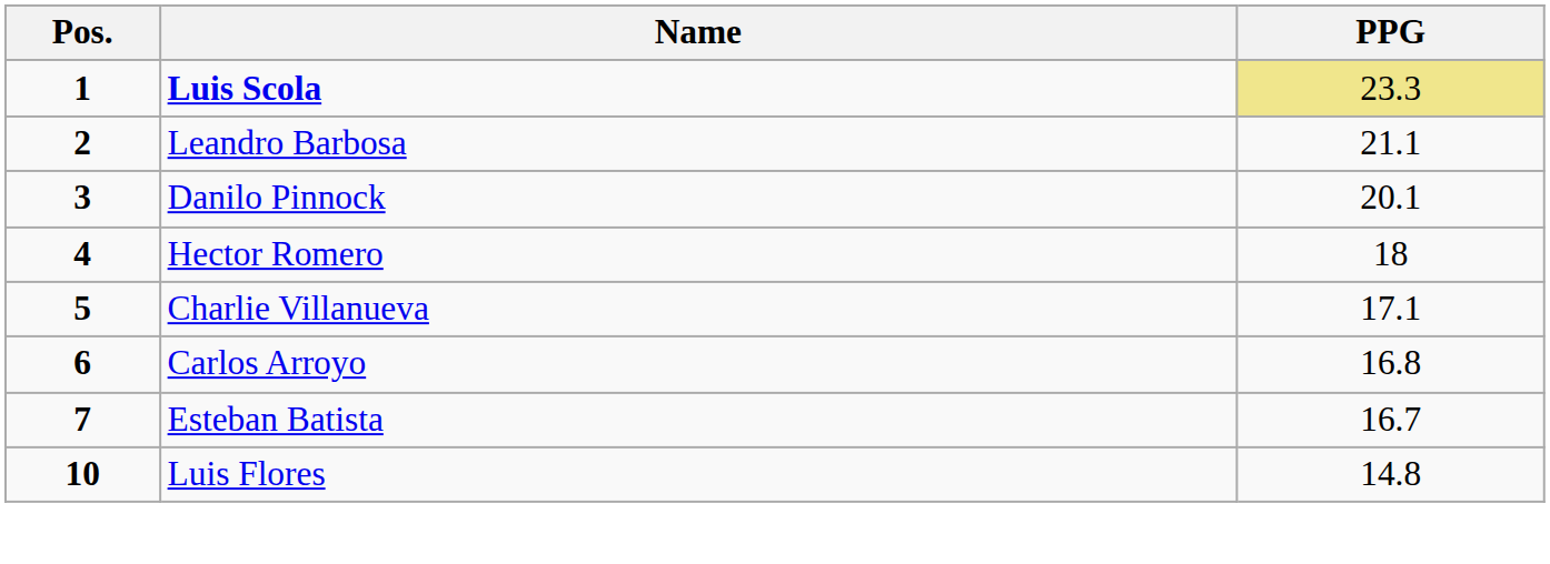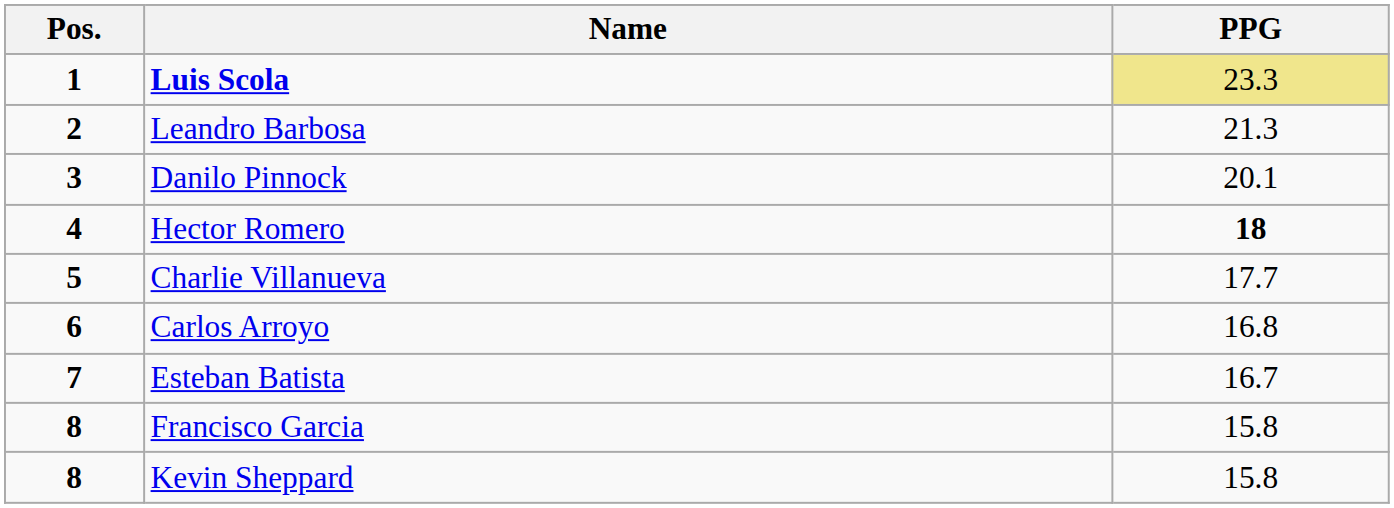Leandro Barbosa | PPG: 21.1 -> 21.3
Hector Romero | PPG: normal -> bold
Charlie Villanueva | PPG: 17.1 -> 17.7
+ row: 8 | Francisco Garcia | 15.8
+ row: 8 | Kevin Sheppard | 15.8
- row: 10 | Luis Flores | 14.8
